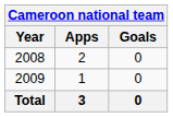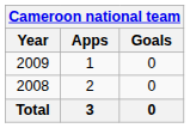rows swapped: 2008 <-> 2009
